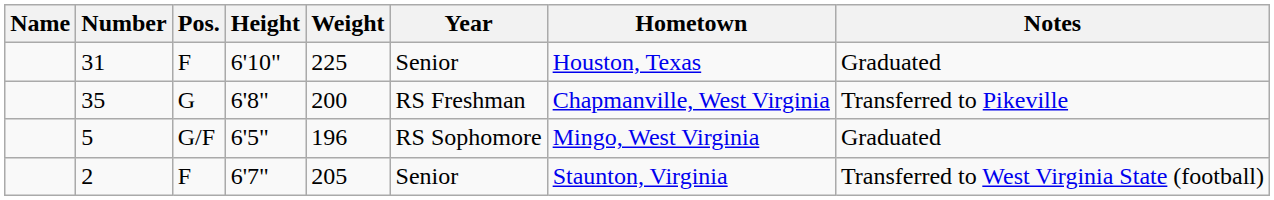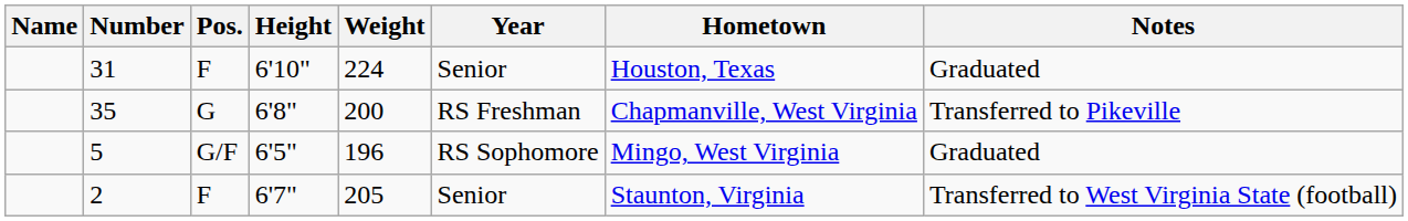31 | Weight: 225 -> 224
